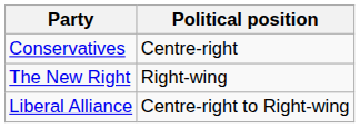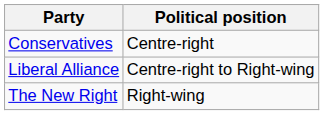rows swapped: The New Right <-> Liberal Alliance
